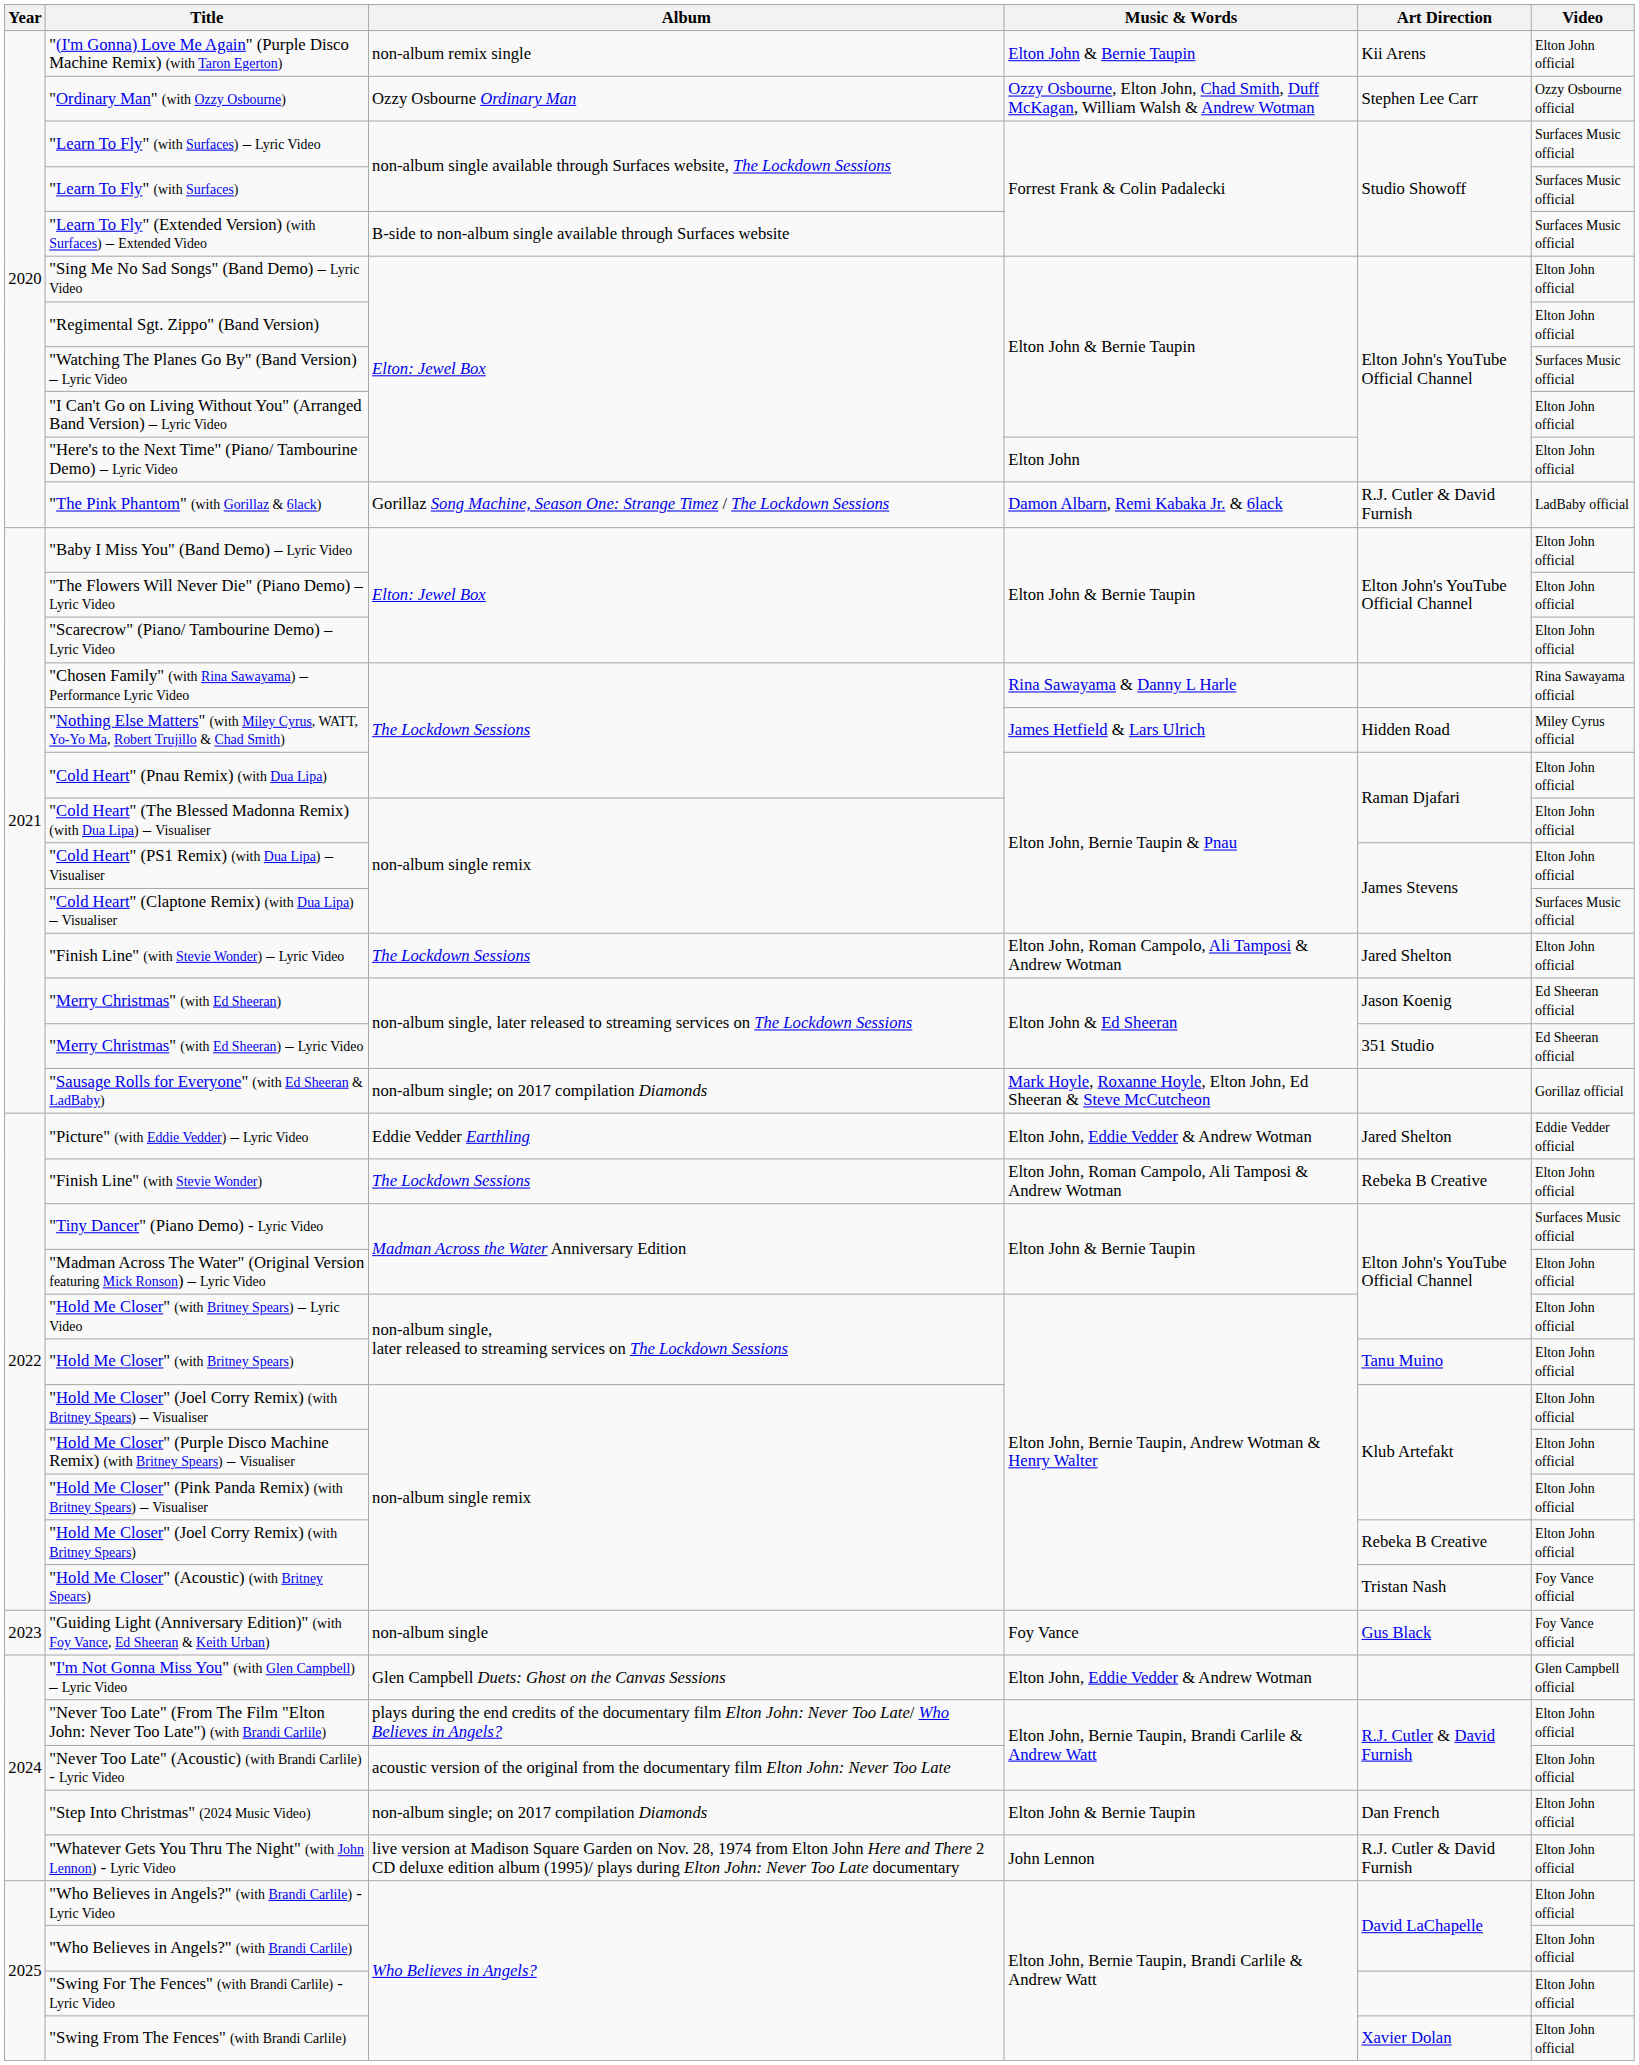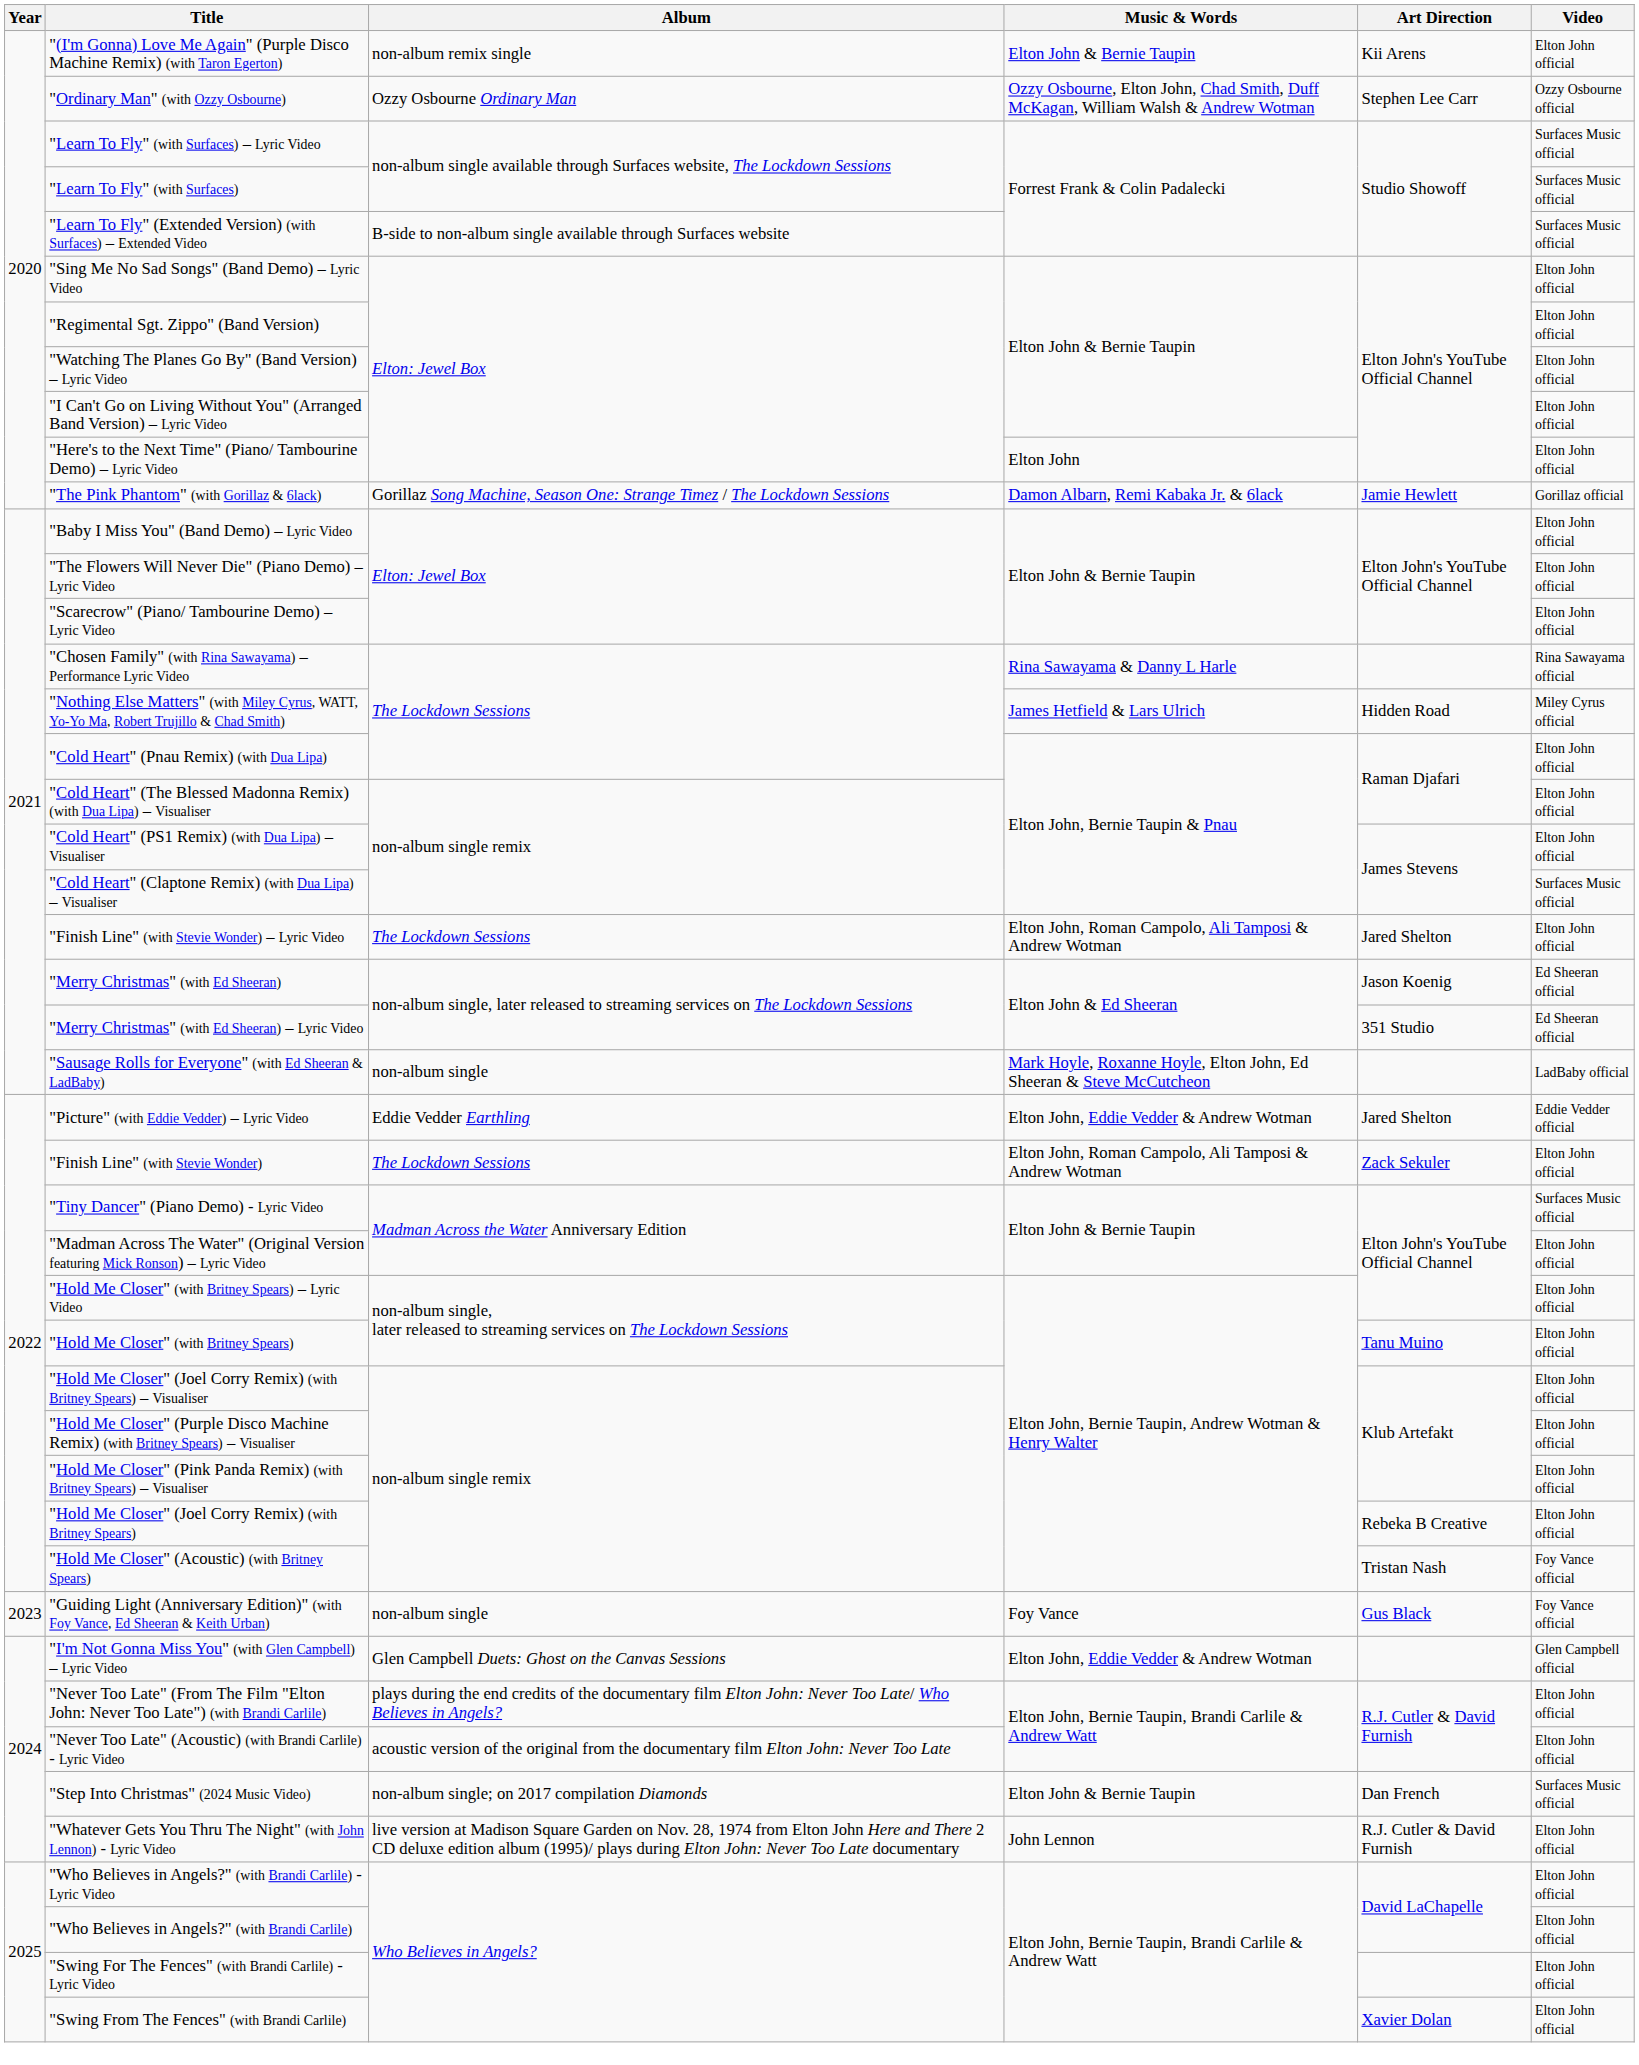"Watching The Planes Go By" (Band Version) – Lyric Video | Video: Surfaces Music official -> Elton John official
"The Pink Phantom" (with Gorillaz & 6lack) | Art Direction: R.J. Cutler & David Furnish -> Jamie Hewlett
"The Pink Phantom" (with Gorillaz & 6lack) | Video: LadBaby official -> Gorillaz official
"Sausage Rolls for Everyone" (with Ed Sheeran & LadBaby) | Album: non-album single; on 2017 compilation Diamonds -> non-album single
"Sausage Rolls for Everyone" (with Ed Sheeran & LadBaby) | Video: Gorillaz official -> LadBaby official
"Finish Line" (with Stevie Wonder) | Art Direction: Rebeka B Creative -> Zack Sekuler
"Step Into Christmas" (2024 Music Video) | Video: Elton John official -> Surfaces Music official
